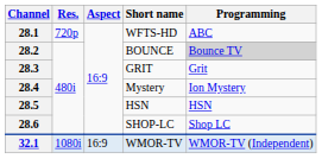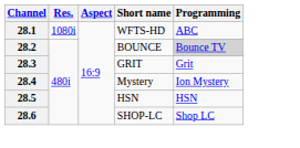28.1 | Res.: 720p -> 1080i
- row: 32.1 | 1080i | 16:9 | WMOR-TV | WMOR-TV (Independent)
